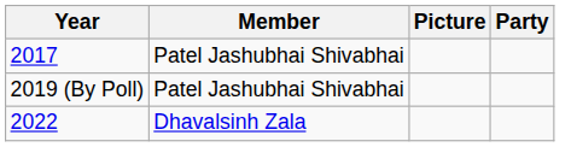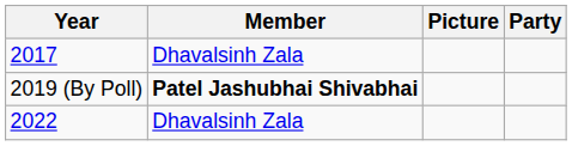2017 | Member: Patel Jashubhai Shivabhai -> Dhavalsinh Zala
2019 (By Poll) | Member: normal -> bold
